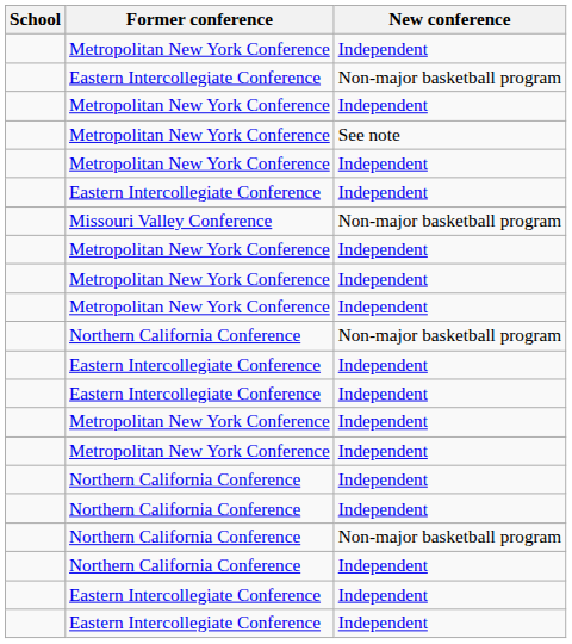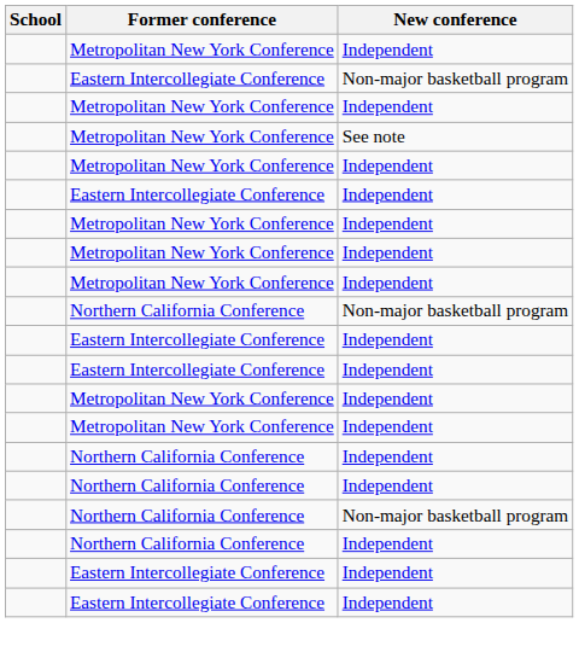- row: Missouri Valley Conference | Non-major basketball program
